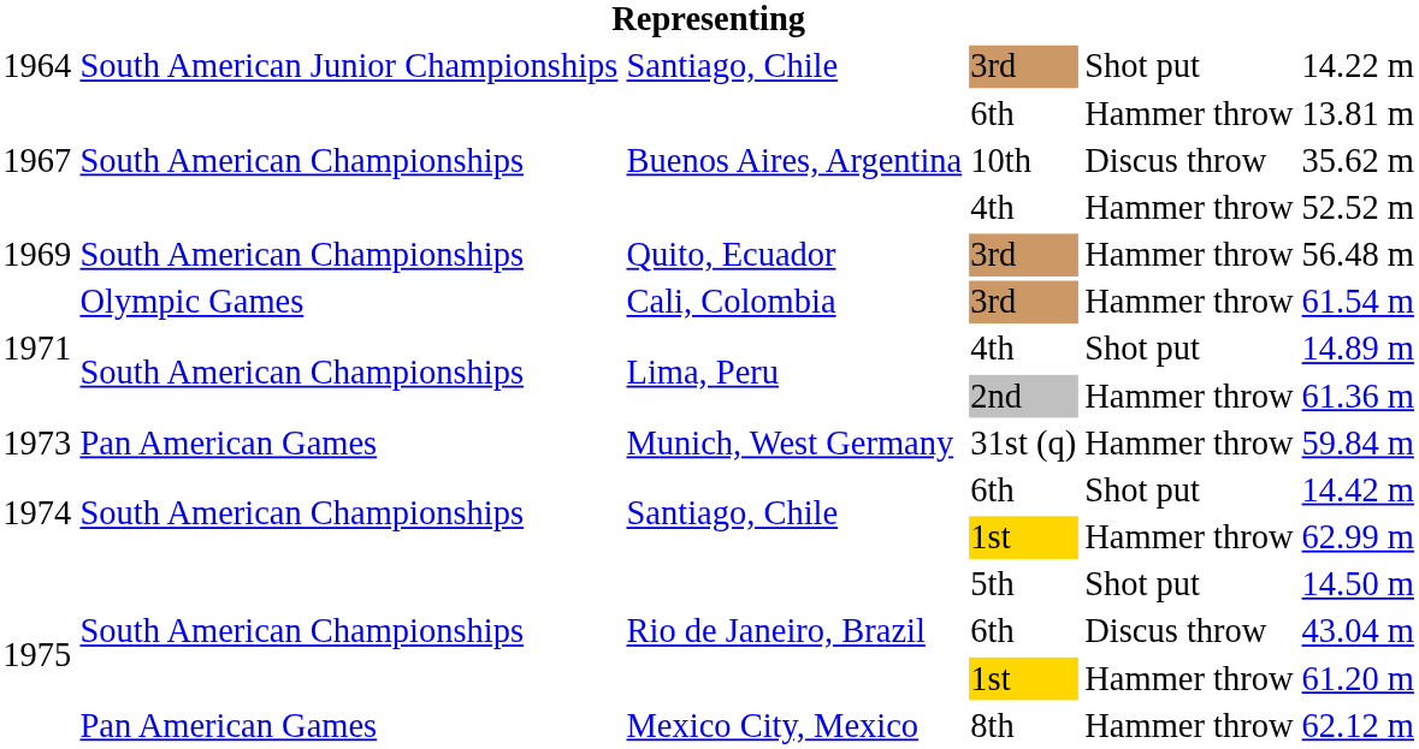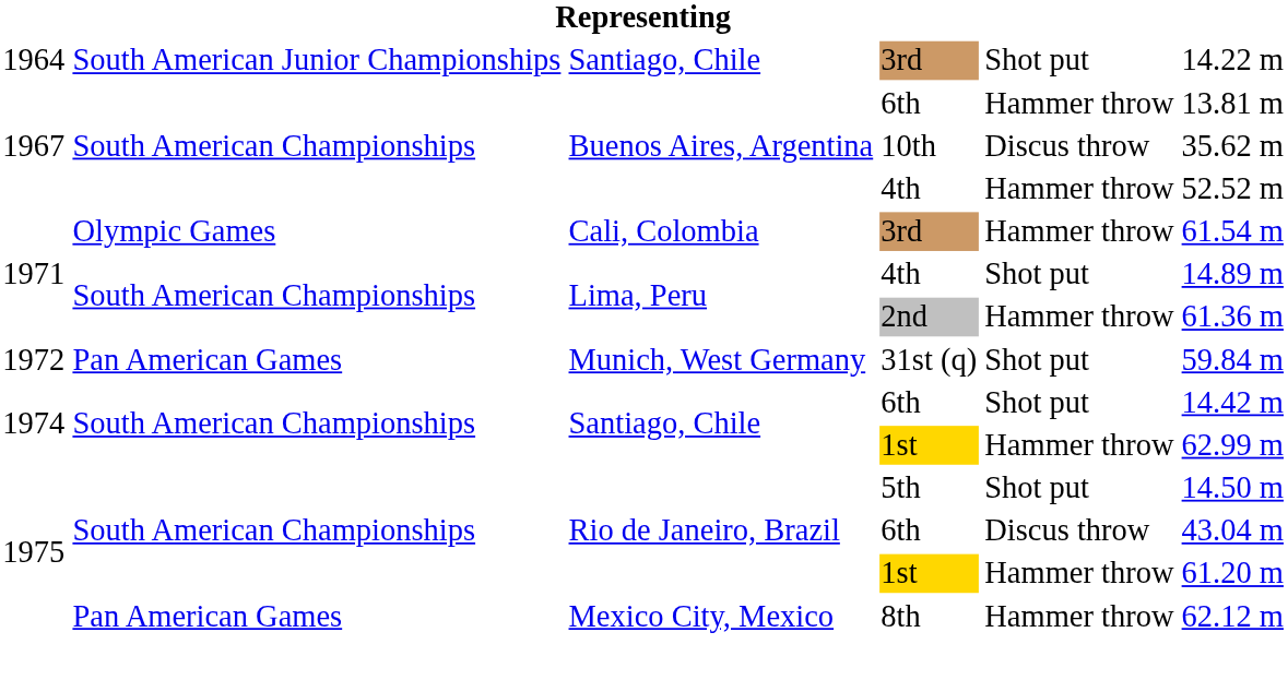- row: 1969 | South American Championships | Quito, Ecuador | 3rd | Hammer throw | 56.48 m
31st (q) | column 1: 1973 -> 1972
31st (q) | column 5: Hammer throw -> Shot put
